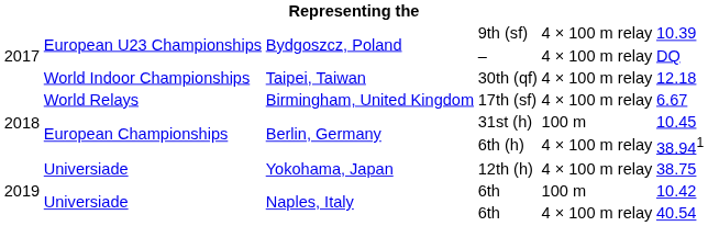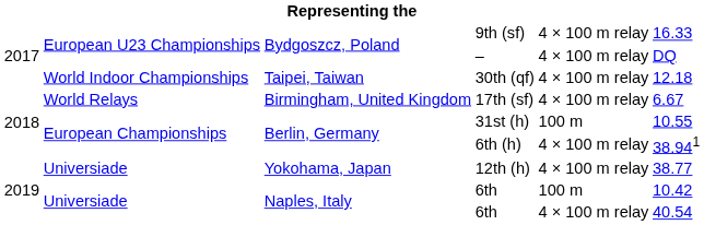9th (sf) | column 6: 10.39 -> 16.33
31st (h) | column 6: 10.45 -> 10.55
12th (h) | column 6: 38.75 -> 38.77
